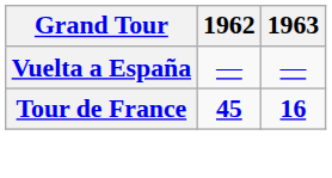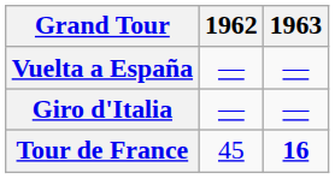+ row: Giro d'Italia | — | —
Tour de France | 1962: bold -> normal
